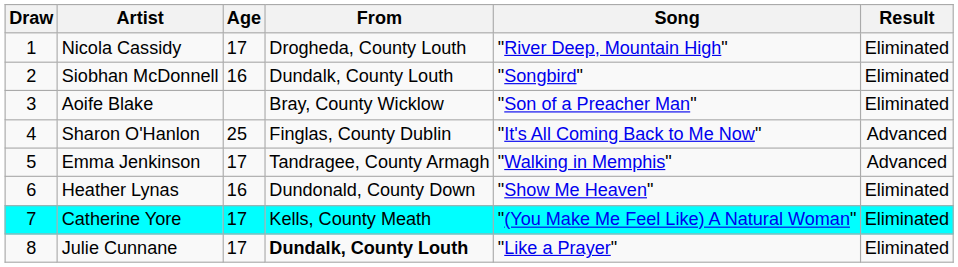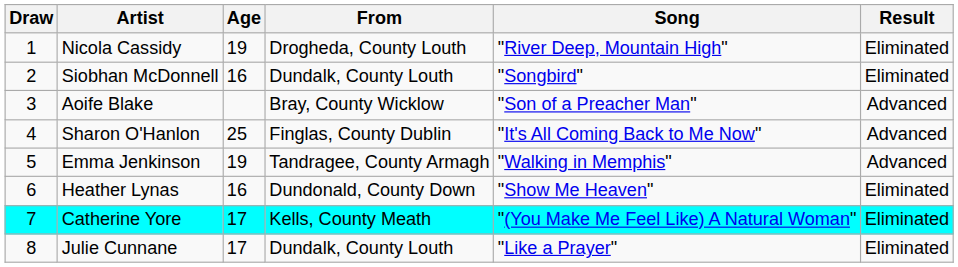Nicola Cassidy | Age: 17 -> 19
Aoife Blake | Result: Eliminated -> Advanced
Emma Jenkinson | Age: 17 -> 19
Julie Cunnane | From: bold -> normal
